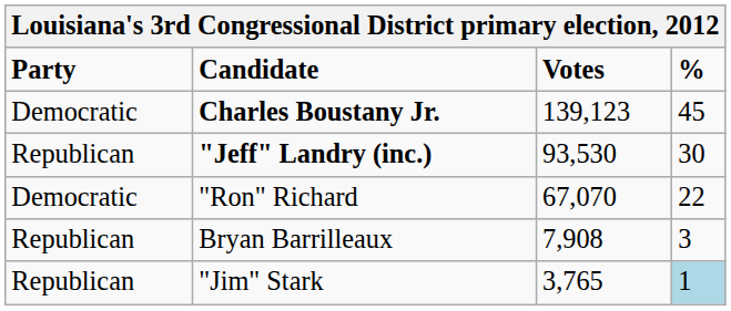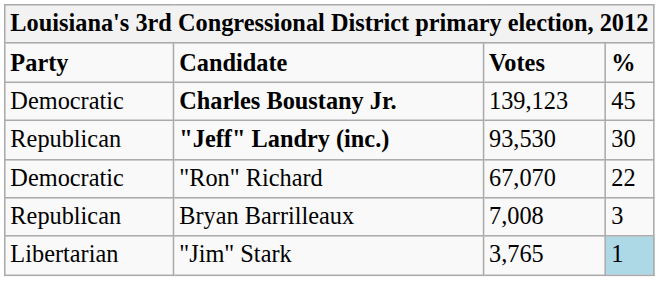Bryan Barrilleaux | Votes: 7,908 -> 7,008
"Jim" Stark | Party: Republican -> Libertarian
